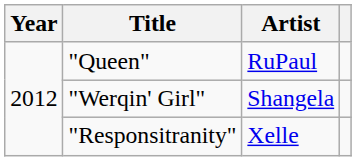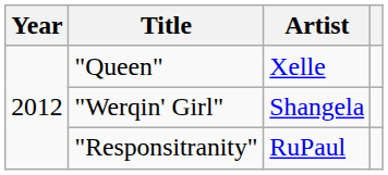"Queen" | Artist: RuPaul -> Xelle
"Responsitranity" | Artist: Xelle -> RuPaul
